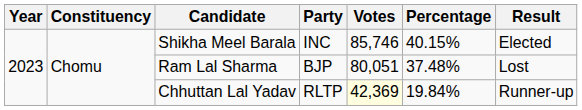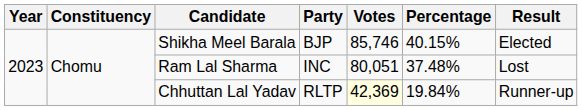Shikha Meel Barala | Party: INC -> BJP
Ram Lal Sharma | Party: BJP -> INC
